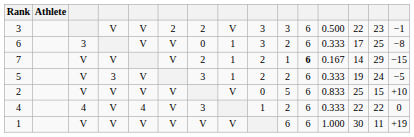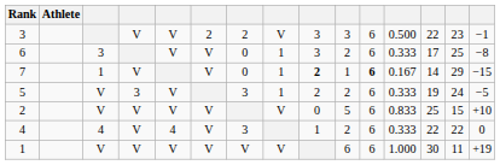7 | column 3: V -> 1
7 | column 7: 2 -> 0
7 | column 9: normal -> bold
